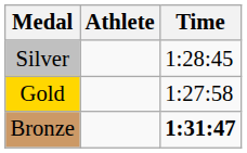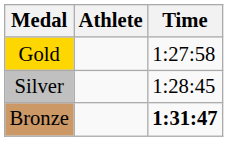rows swapped: Gold <-> Silver
